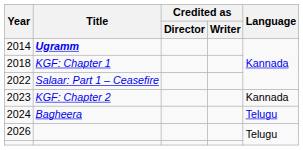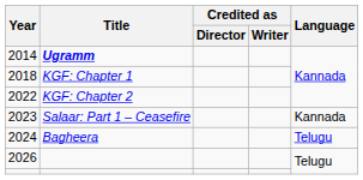2022 | Title: Salaar: Part 1 – Ceasefire -> KGF: Chapter 2
2023 | Title: KGF: Chapter 2 -> Salaar: Part 1 – Ceasefire
